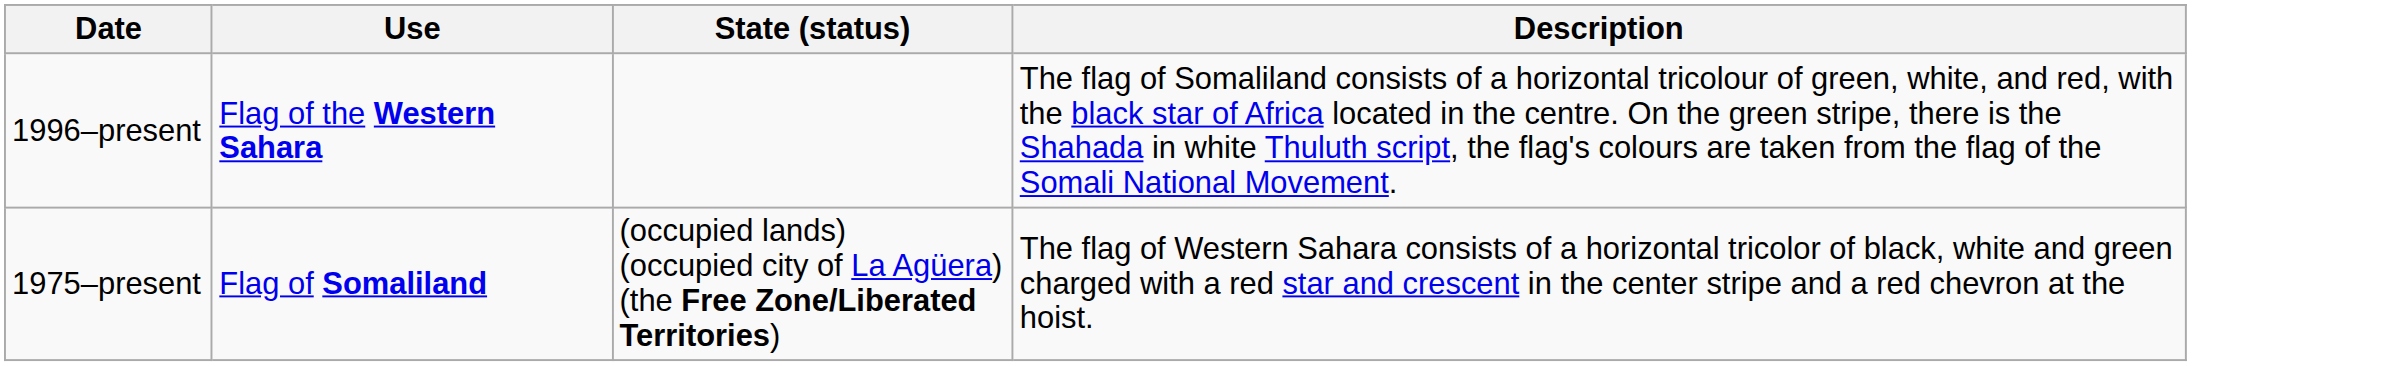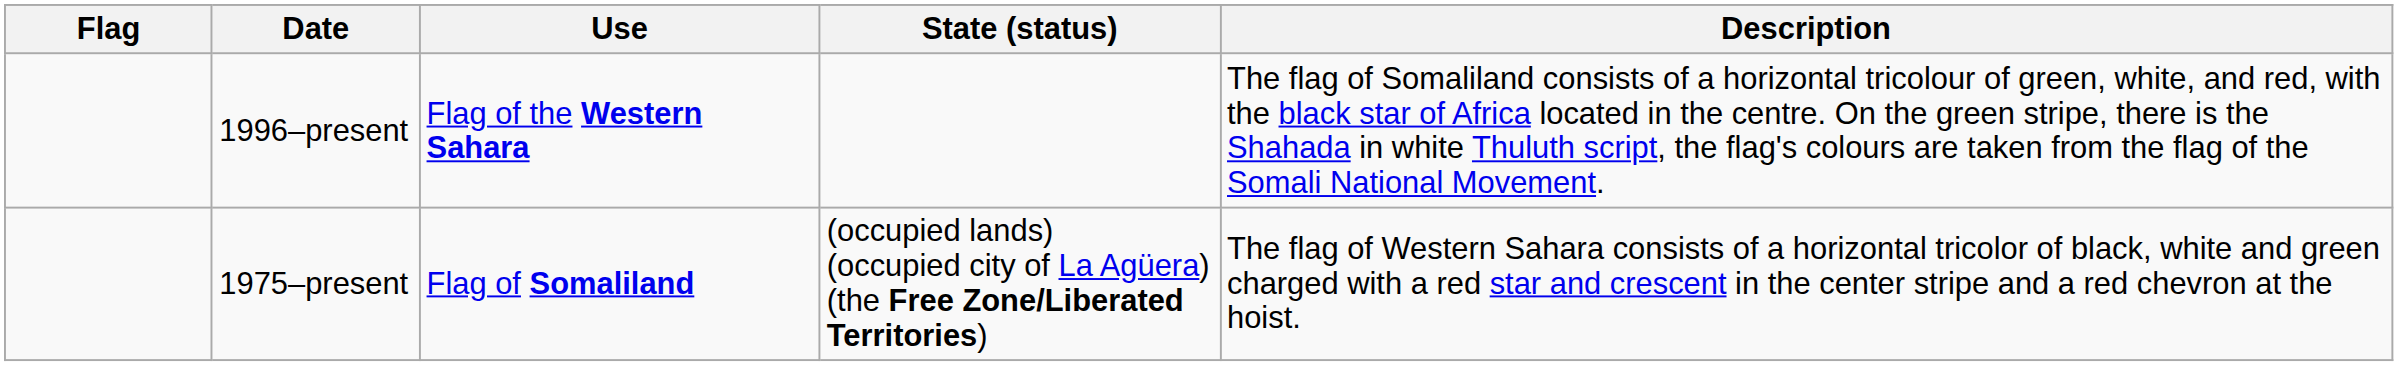+ column: Flag
